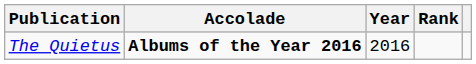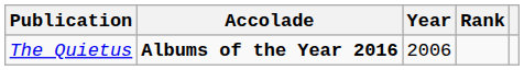The Quietus | Year: 2016 -> 2006
